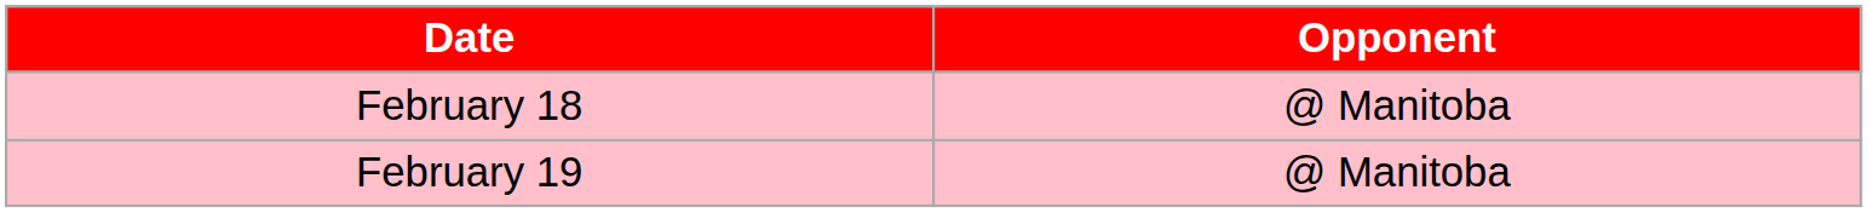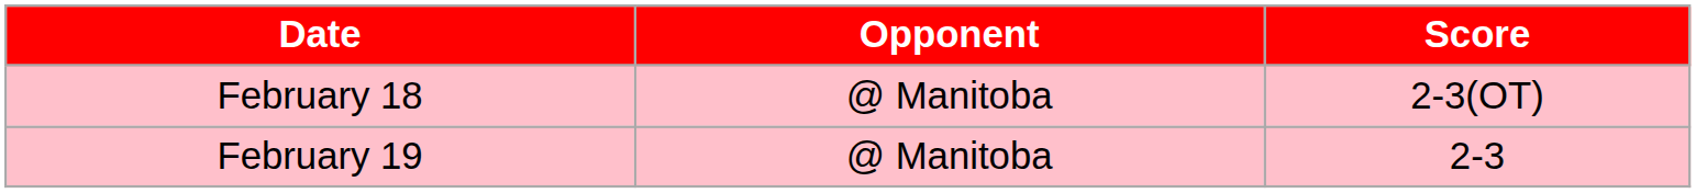+ column: Score | 2-3(OT) | 2-3
